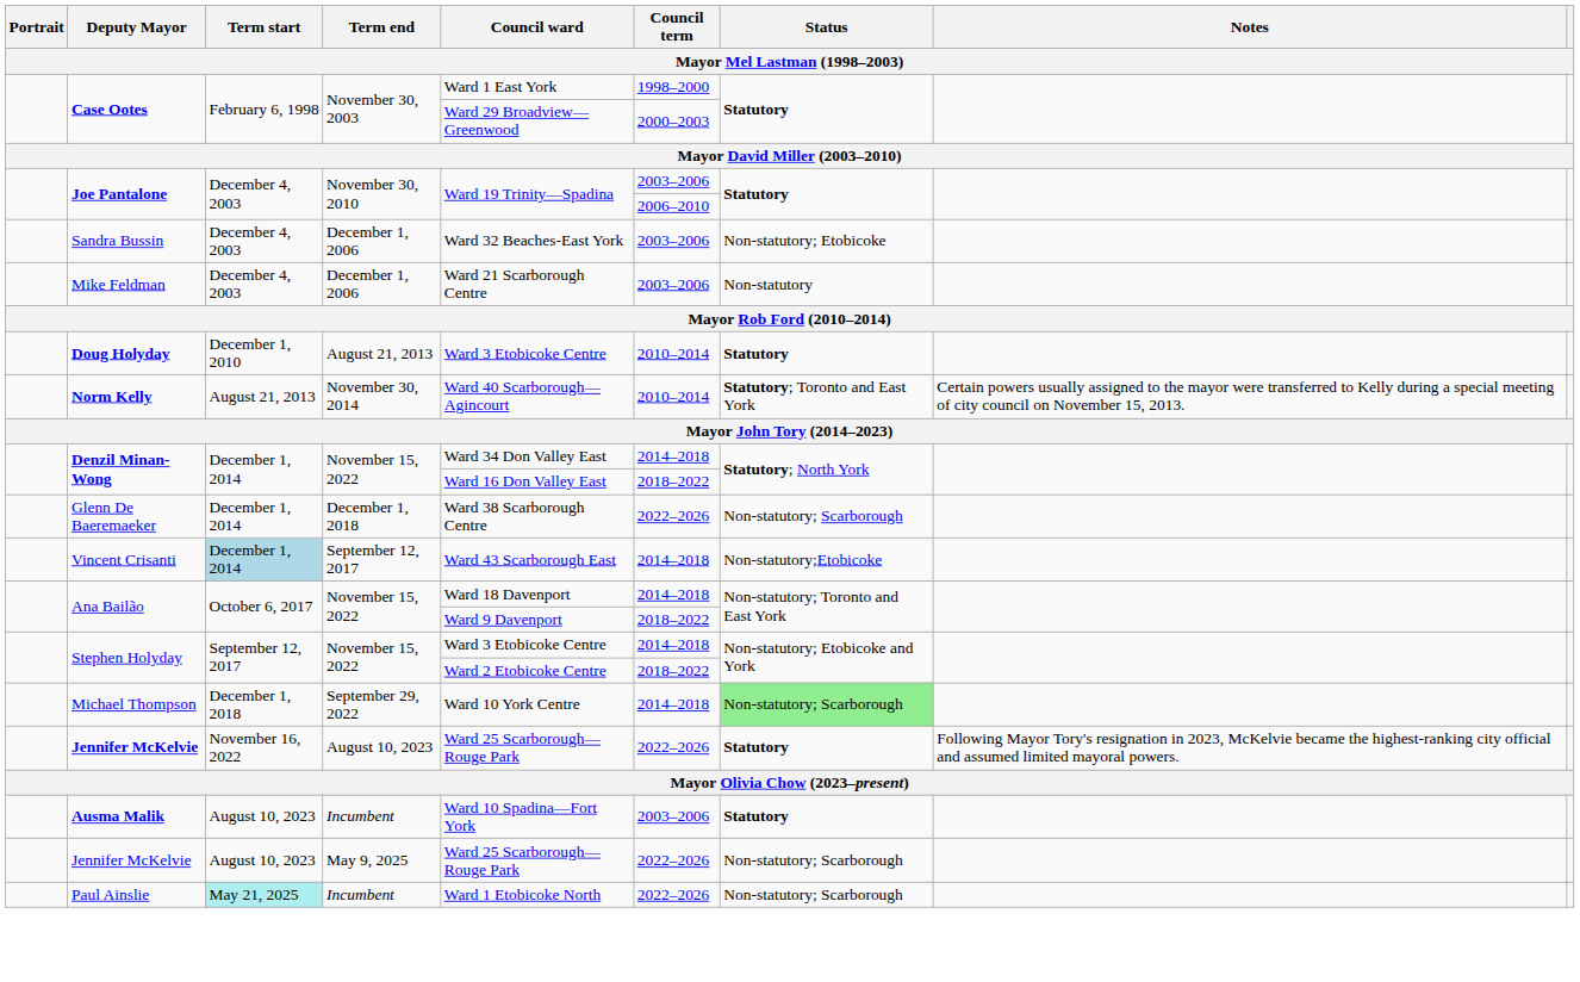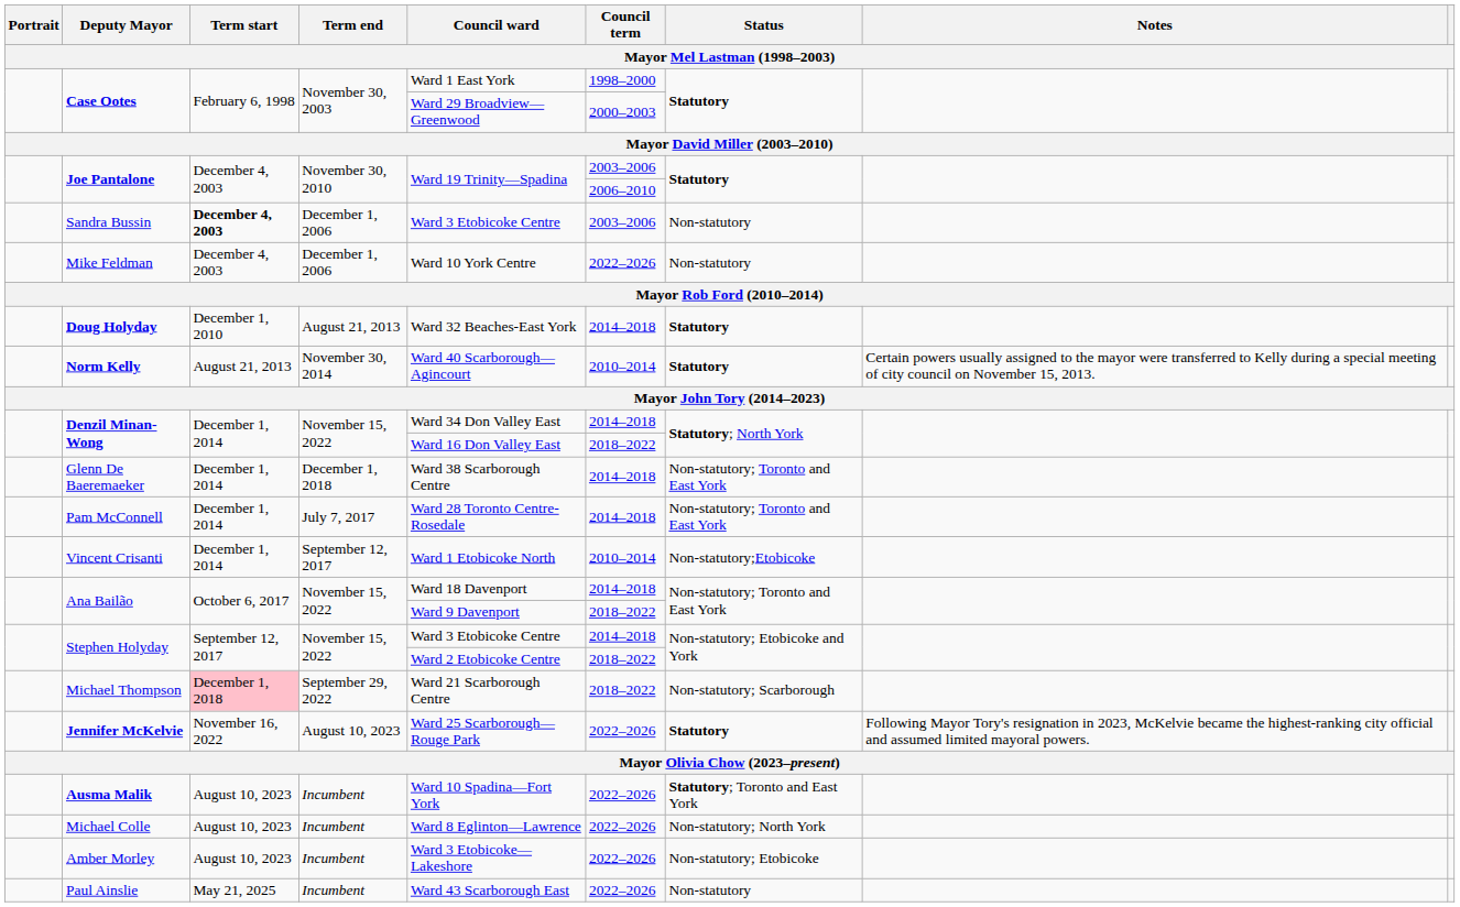Sandra Bussin | Term start: normal -> bold
Sandra Bussin | Council ward: Ward 32 Beaches-East York -> Ward 3 Etobicoke Centre
Sandra Bussin | Status: Non-statutory; Etobicoke -> Non-statutory
Mike Feldman | Council ward: Ward 21 Scarborough Centre -> Ward 10 York Centre
Mike Feldman | Council term: 2003–2006 -> 2022–2026
Doug Holyday | Council ward: Ward 3 Etobicoke Centre -> Ward 32 Beaches-East York
Doug Holyday | Council term: 2010–2014 -> 2014–2018
Norm Kelly | Status: Statutory; Toronto and East York -> Statutory
Glenn De Baeremaeker | Council term: 2022–2026 -> 2014–2018
Glenn De Baeremaeker | Status: Non-statutory; Scarborough -> Non-statutory; Toronto and East York
+ row: Pam McConnell | December 1, 2014 | July 7, 2017 | Ward 28 Toronto Centre-Rosedale | 2014–2018 | Non-statutory; Toronto and East York
Vincent Crisanti | Term start: lightblue background -> no background
Vincent Crisanti | Council ward: Ward 43 Scarborough East -> Ward 1 Etobicoke North
Vincent Crisanti | Council term: 2014–2018 -> 2010–2014
Michael Thompson | Term start: no background -> pink background
Michael Thompson | Council ward: Ward 10 York Centre -> Ward 21 Scarborough Centre
Michael Thompson | Council term: 2014–2018 -> 2018–2022
Michael Thompson | Status: lightgreen background -> no background
Ausma Malik | Council term: 2003–2006 -> 2022–2026
Ausma Malik | Status: Statutory -> Statutory; Toronto and East York
- row: Jennifer McKelvie | August 10, 2023 | May 9, 2025 | Ward 25 Scarborough—Rouge Park | 2022–2026 | Non-statutory; Scarborough
+ row: Michael Colle | August 10, 2023 | Incumbent | Ward 8 Eglinton—Lawrence | 2022–2026 | Non-statutory; North York
+ row: Amber Morley | August 10, 2023 | Incumbent | Ward 3 Etobicoke—Lakeshore | 2022–2026 | Non-statutory; Etobicoke
Paul Ainslie | Term start: paleturquoise background -> no background
Paul Ainslie | Council ward: Ward 1 Etobicoke North -> Ward 43 Scarborough East
Paul Ainslie | Status: Non-statutory; Scarborough -> Non-statutory
